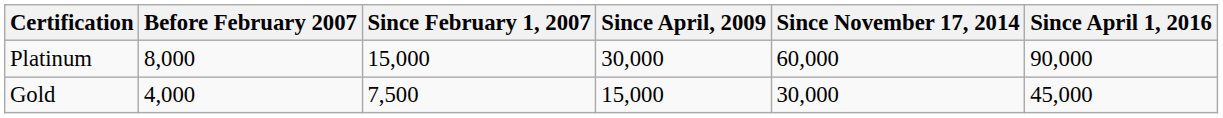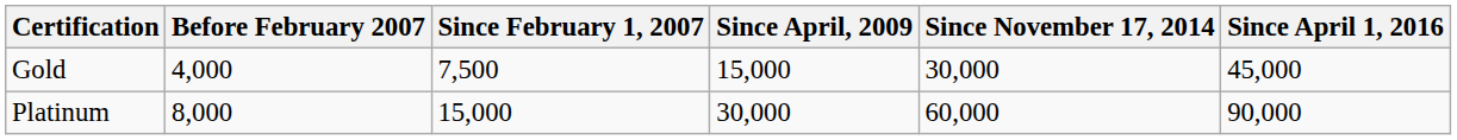rows swapped: Gold <-> Platinum
